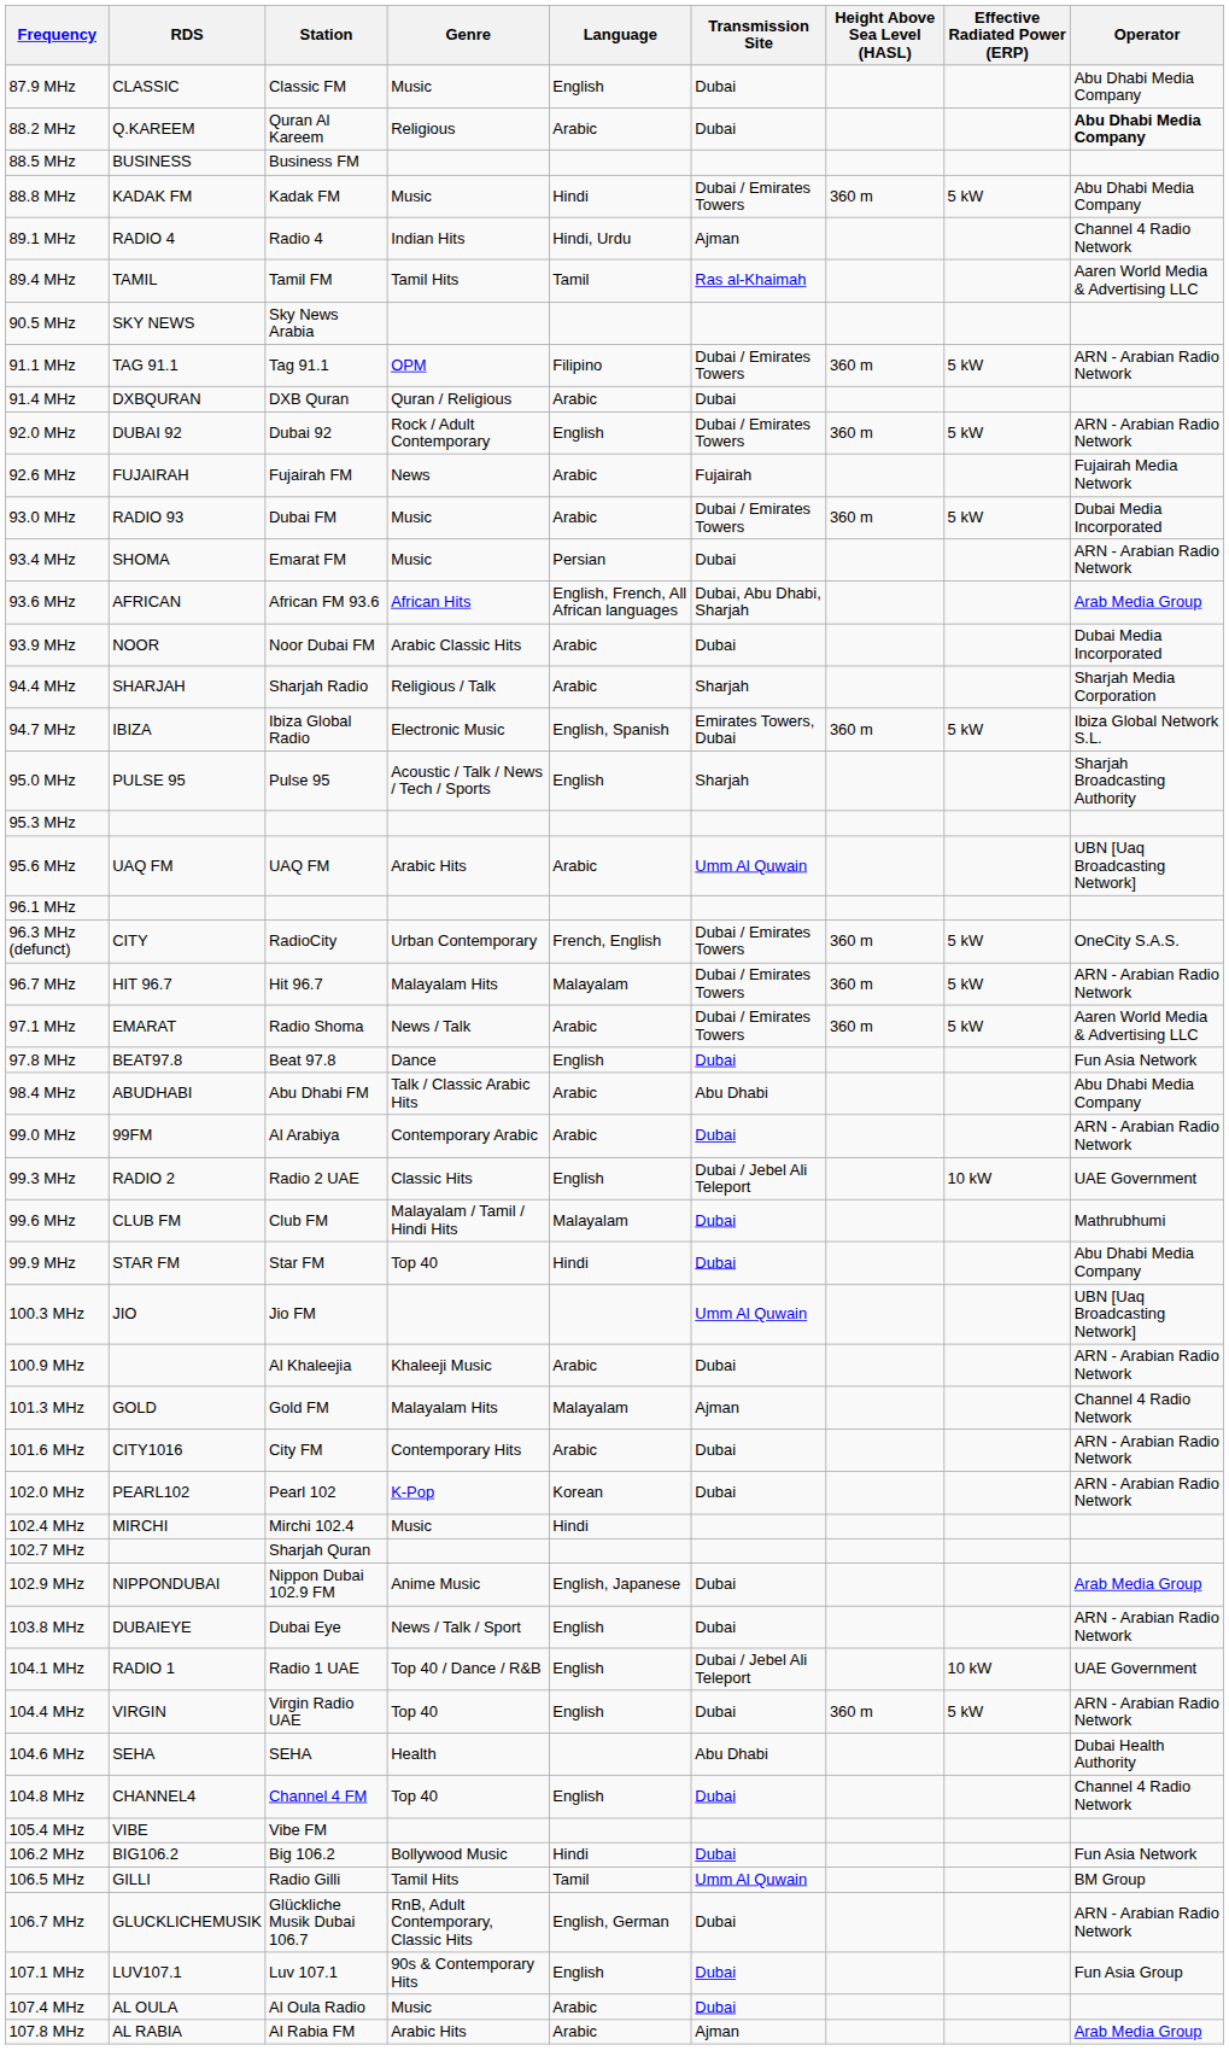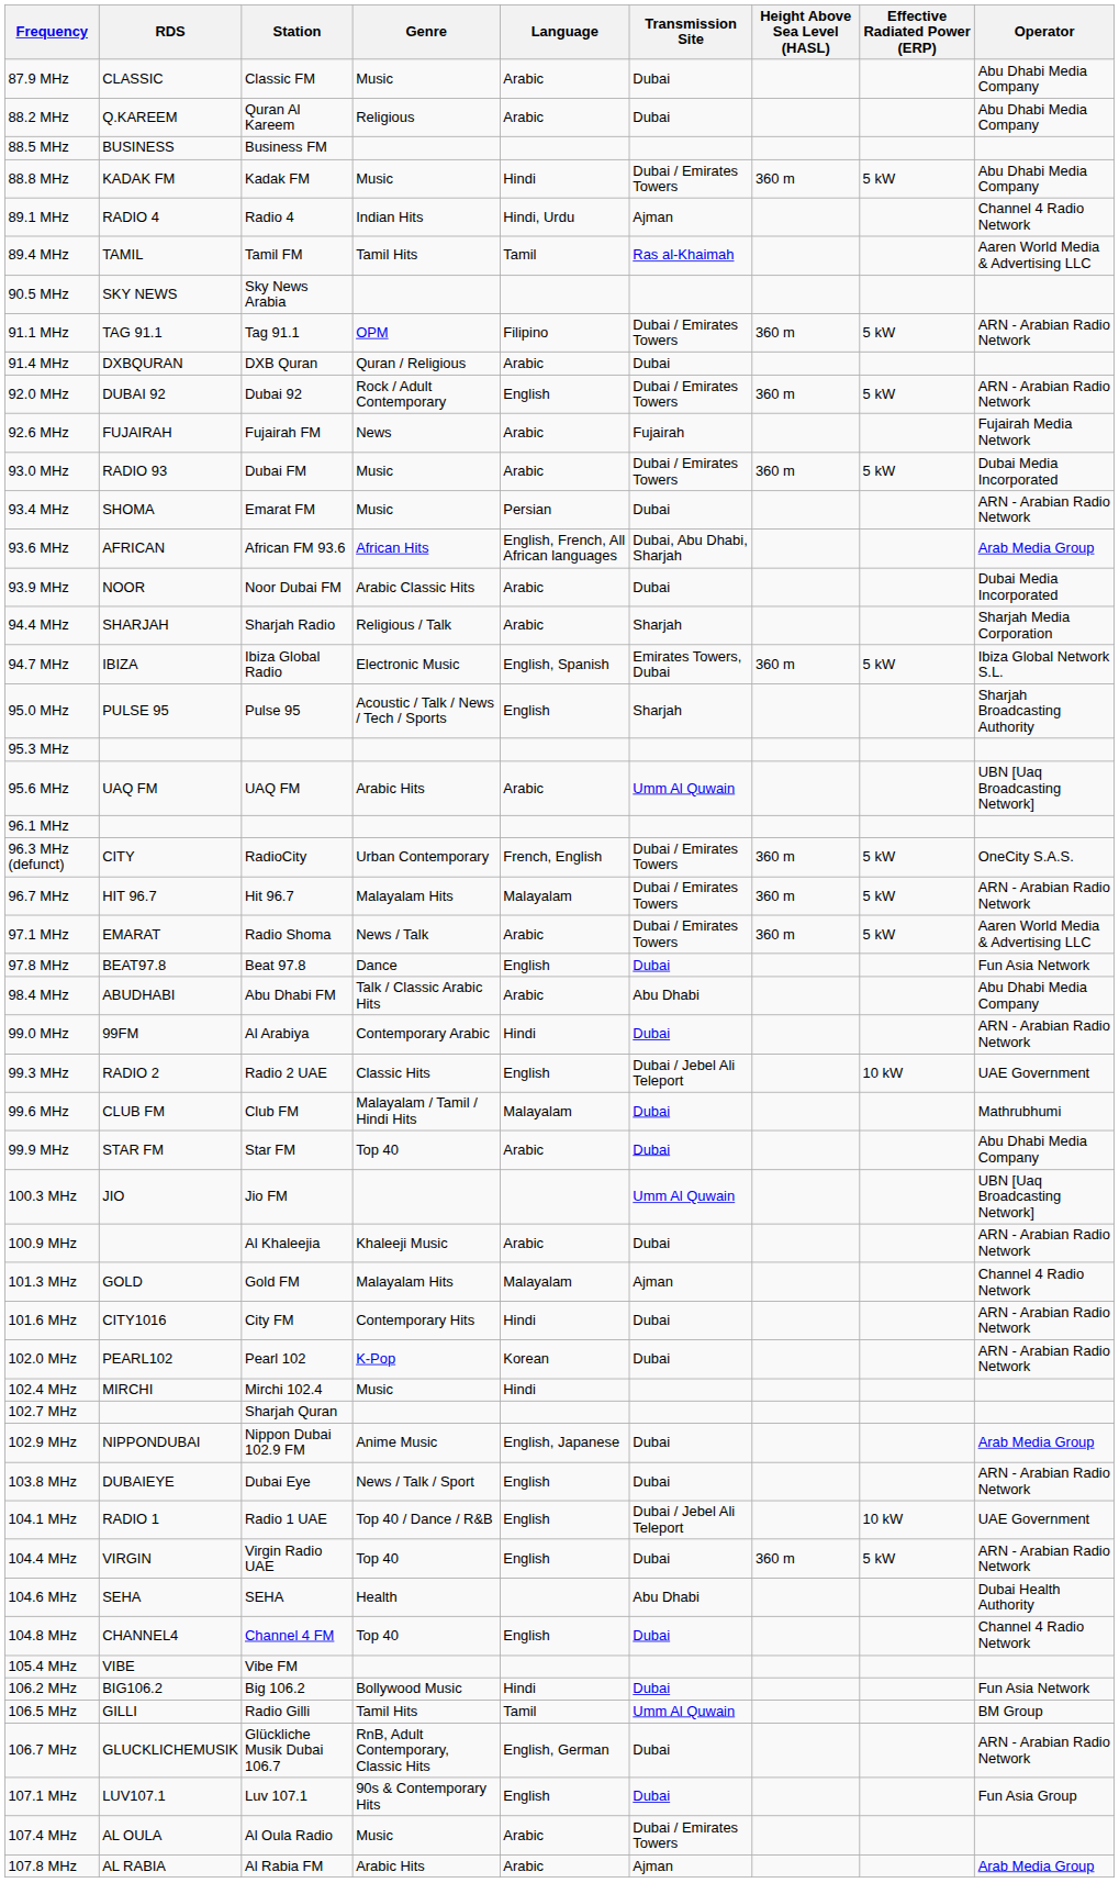87.9 MHz | Language: English -> Arabic
88.2 MHz | Operator: bold -> normal
99.0 MHz | Language: Arabic -> Hindi
99.9 MHz | Language: Hindi -> Arabic
101.6 MHz | Language: Arabic -> Hindi
107.4 MHz | Transmission Site: Dubai -> Dubai / Emirates Towers
